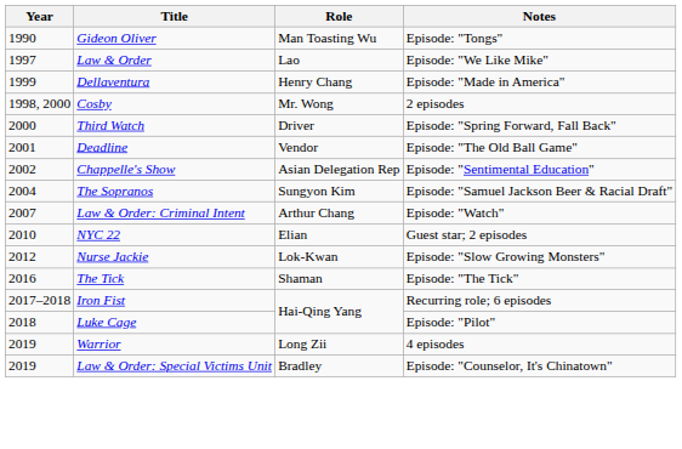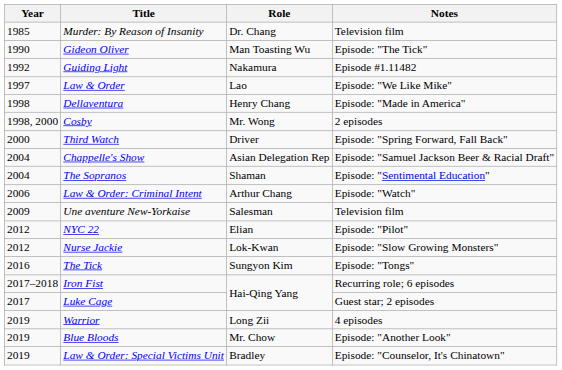+ row: 1985 | Murder: By Reason of Insanity | Dr. Chang | Television film
Gideon Oliver | Notes: Episode: "Tongs" -> Episode: "The Tick"
+ row: 1992 | Guiding Light | Nakamura | Episode #1.11482
Dellaventura | Year: 1999 -> 1998
- row: 2001 | Deadline | Vendor | Episode: "The Old Ball Game"
Chappelle's Show | Year: 2002 -> 2004
Chappelle's Show | Notes: Episode: "Sentimental Education" -> Episode: "Samuel Jackson Beer & Racial Draft"
The Sopranos | Role: Sungyon Kim -> Shaman
The Sopranos | Notes: Episode: "Samuel Jackson Beer & Racial Draft" -> Episode: "Sentimental Education"
Law & Order: Criminal Intent | Year: 2007 -> 2006
+ row: 2009 | Une aventure New-Yorkaise | Salesman | Television film
NYC 22 | Year: 2010 -> 2012
NYC 22 | Notes: Guest star; 2 episodes -> Episode: "Pilot"
The Tick | Role: Shaman -> Sungyon Kim
The Tick | Notes: Episode: "The Tick" -> Episode: "Tongs"
Luke Cage | Year: 2018 -> 2017
Luke Cage | Notes: Episode: "Pilot" -> Guest star; 2 episodes
+ row: 2019 | Blue Bloods | Mr. Chow | Episode: "Another Look"
